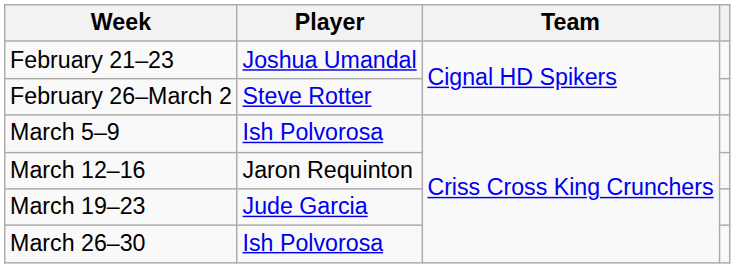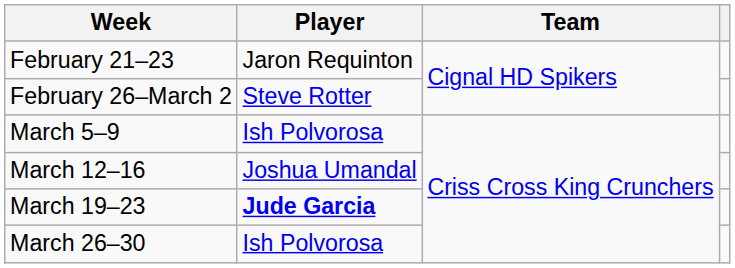February 21–23 | Player: Joshua Umandal -> Jaron Requinton
March 12–16 | Player: Jaron Requinton -> Joshua Umandal
March 19–23 | Player: normal -> bold
